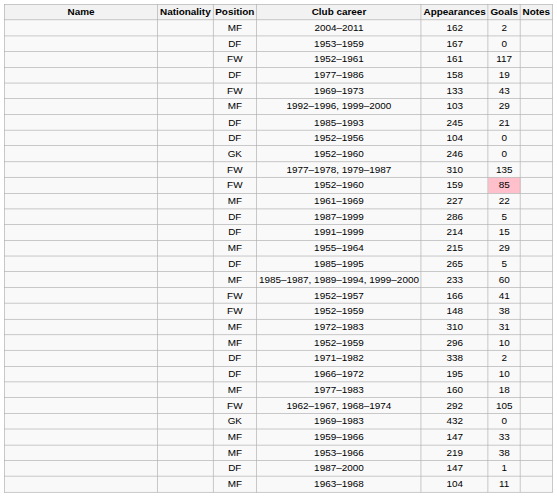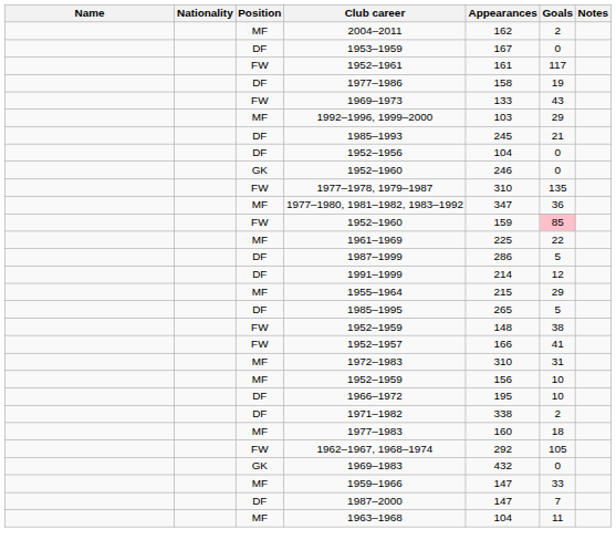+ row: MF | 1977–1980, 1981–1982, 1983–1992 | 347 | 36
1961–1969 | Appearances: 227 -> 225
1991–1999 | Goals: 15 -> 12
- row: MF | 1985–1987, 1989–1994, 1999–2000 | 233 | 60
rows swapped: 1952–1957 <-> FW / 1952–1959
MF / 1952–1959 | Appearances: 296 -> 156
rows swapped: 1971–1982 <-> 1966–1972
- row: MF | 1953–1966 | 219 | 38
1987–2000 | Goals: 1 -> 7
